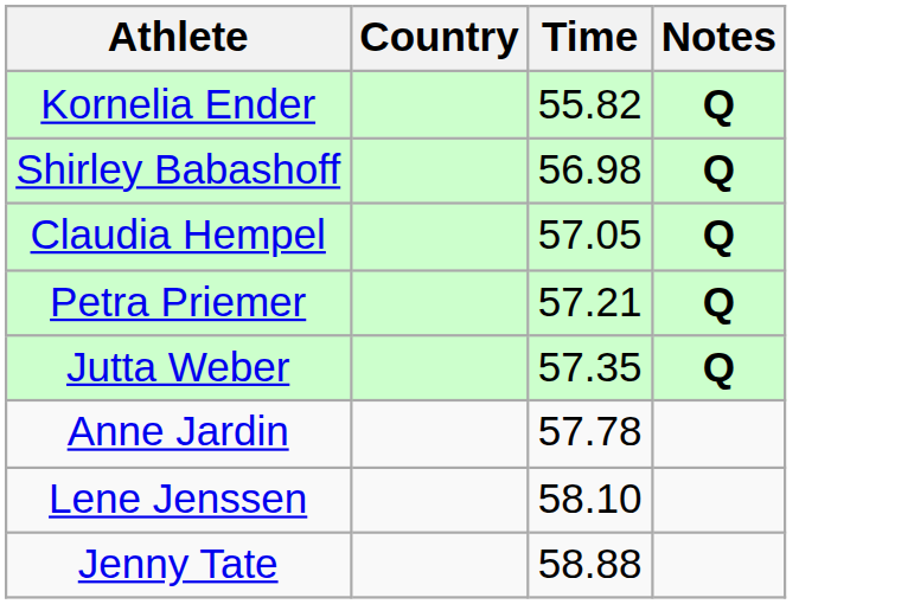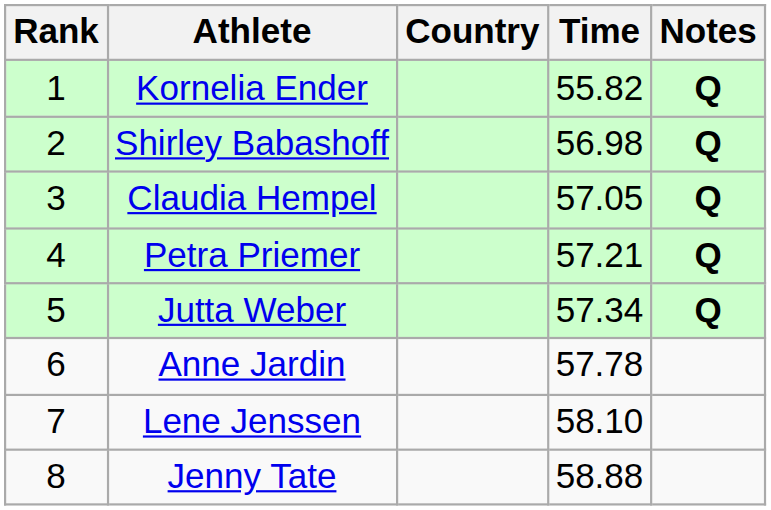+ column: Rank | 1 | 2 | 3 | 4 | 5 | 6 | 7 | 8
Jutta Weber | Time: 57.35 -> 57.34
